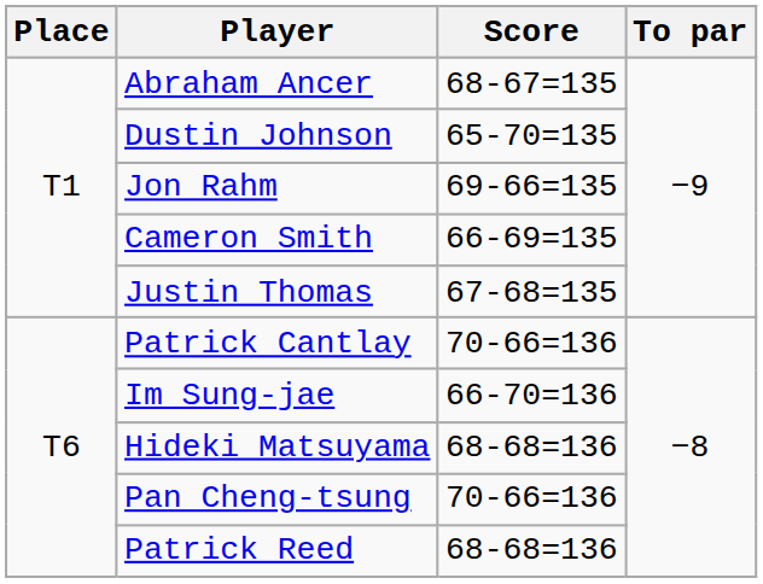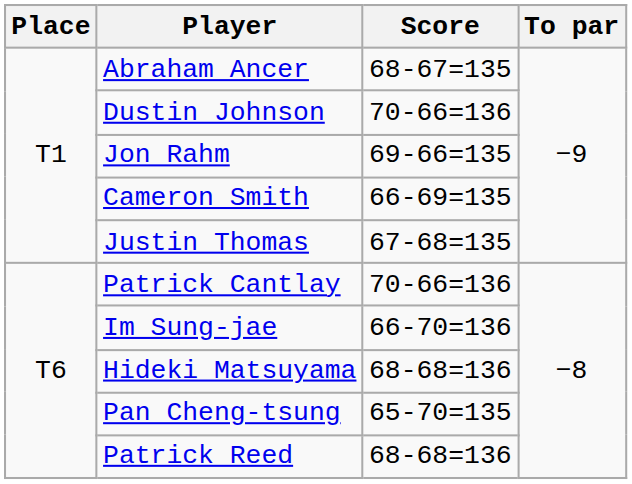Dustin Johnson | Score: 65-70=135 -> 70-66=136
Pan Cheng-tsung | Score: 70-66=136 -> 65-70=135
